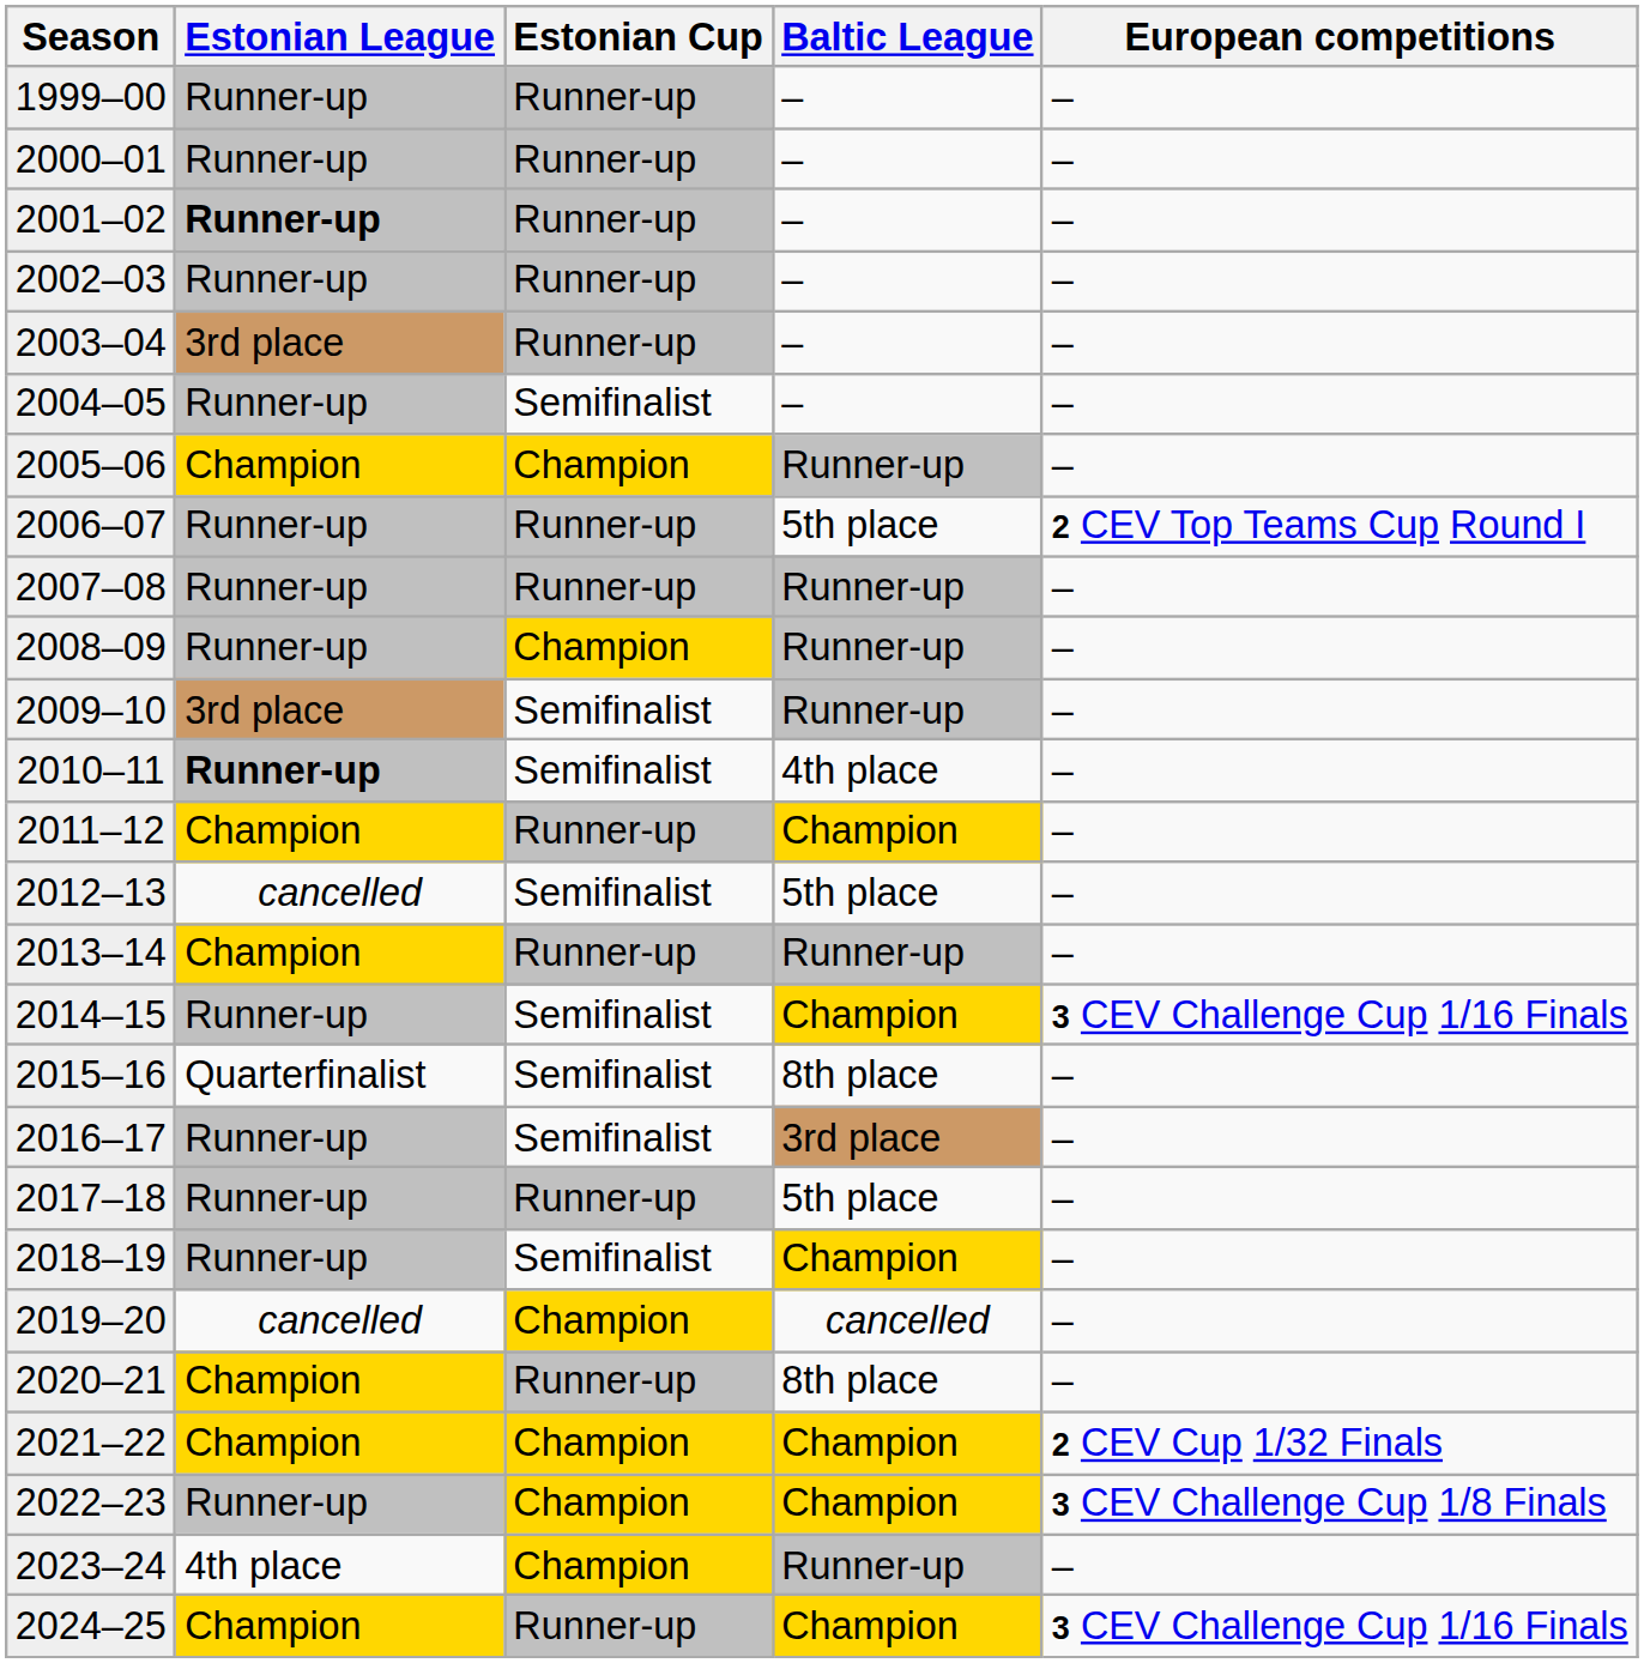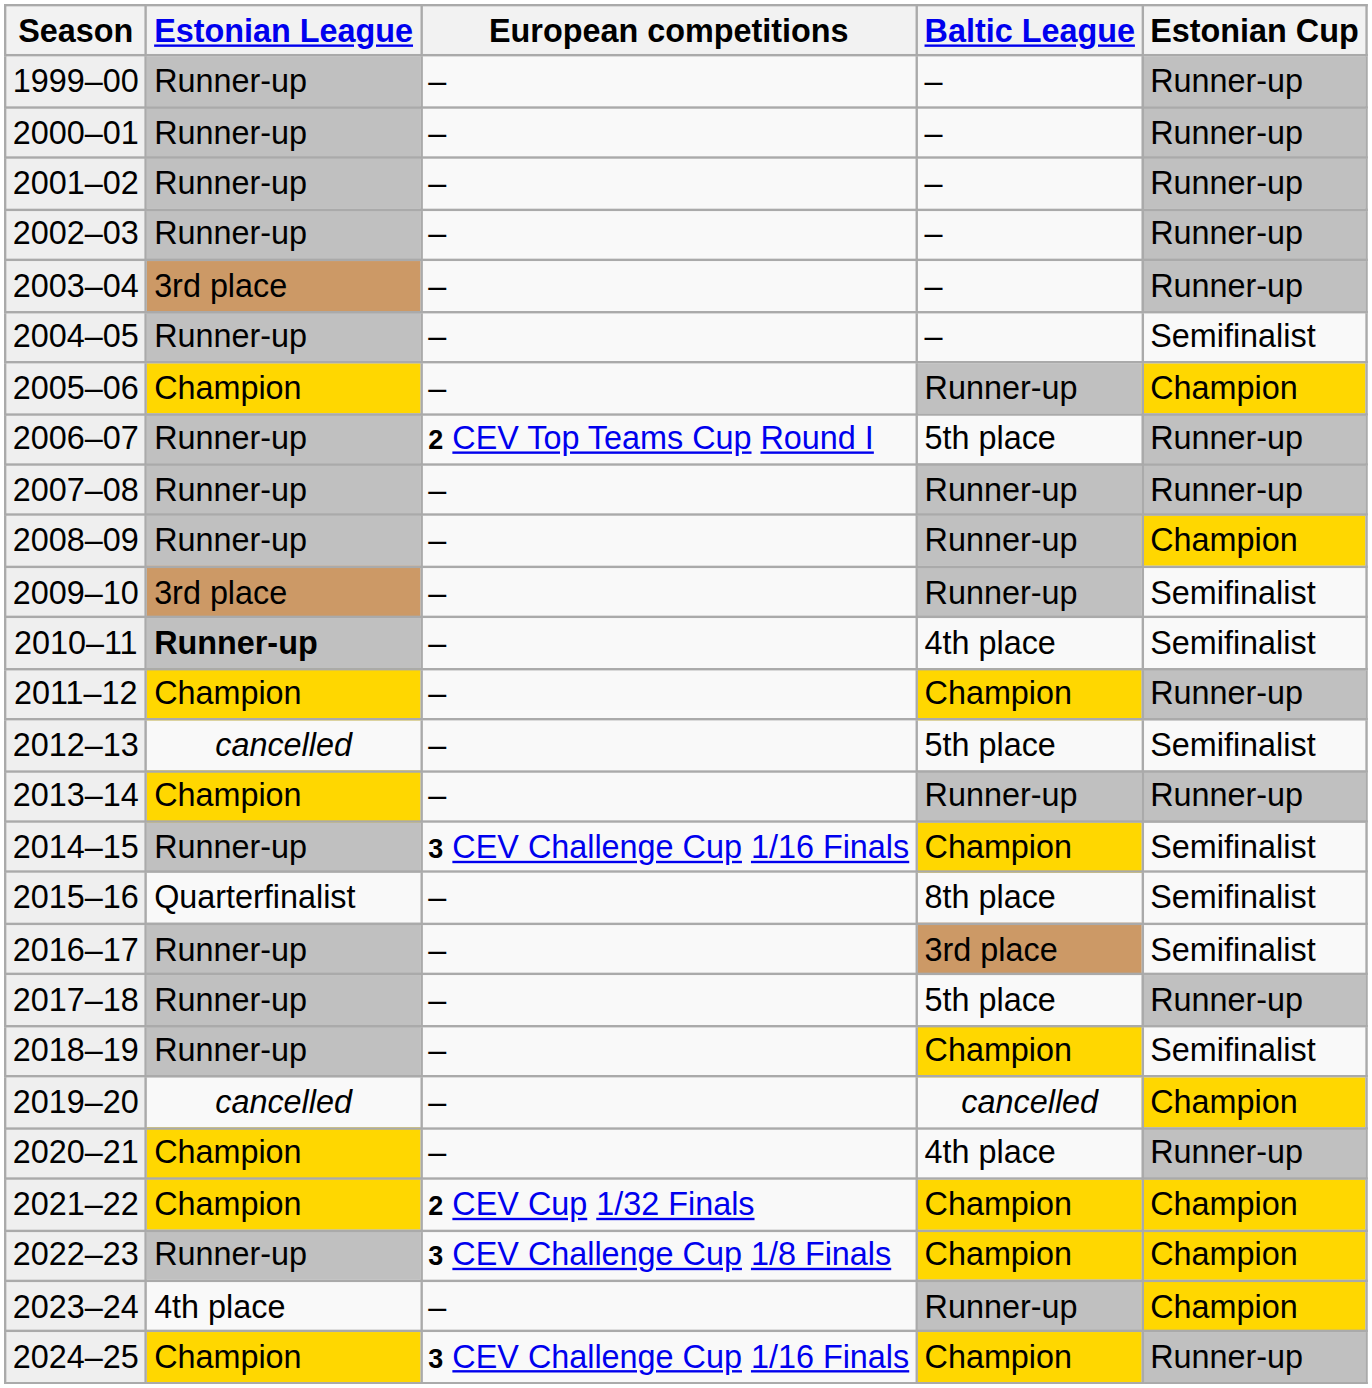columns swapped: Estonian Cup <-> European competitions
2001–02 | Estonian League: bold -> normal
2020–21 | Baltic League: 8th place -> 4th place
